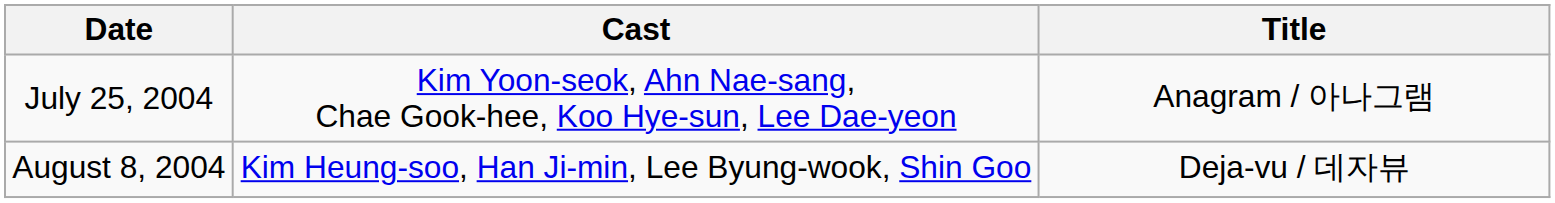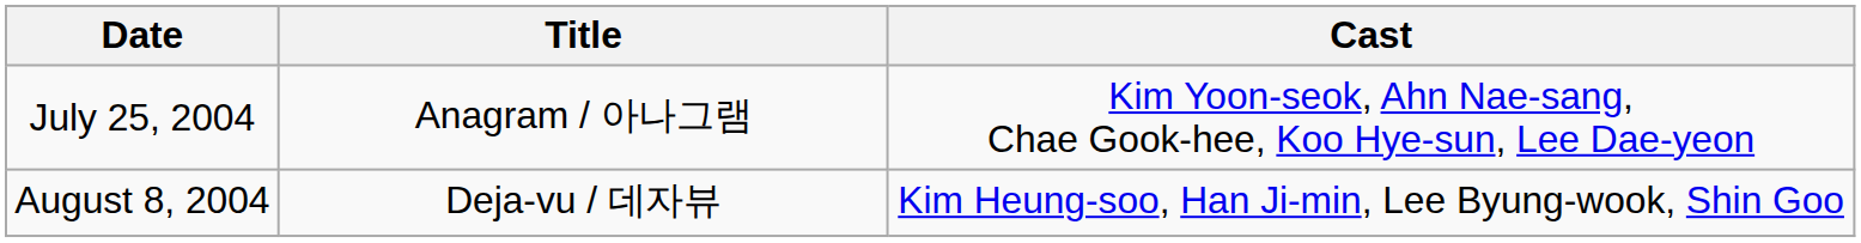columns swapped: Title <-> Cast
